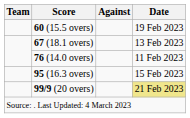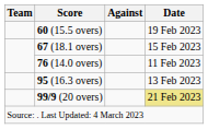67 (18.1 overs) | Date: 13 Feb 2023 -> 15 Feb 2023
95 (16.3 overs) | Date: 15 Feb 2023 -> 13 Feb 2023
